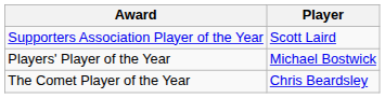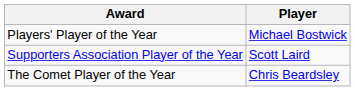rows swapped: Supporters Association Player of the Year <-> Players' Player of the Year
